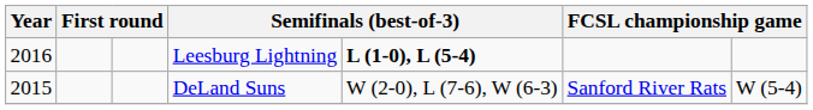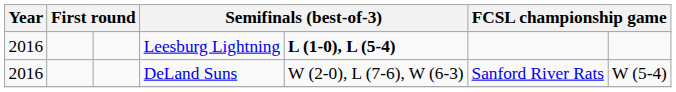DeLand Suns | Year: 2015 -> 2016
